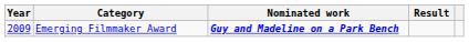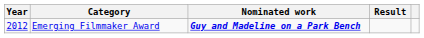Emerging Filmmaker Award | Year: 2009 -> 2012
